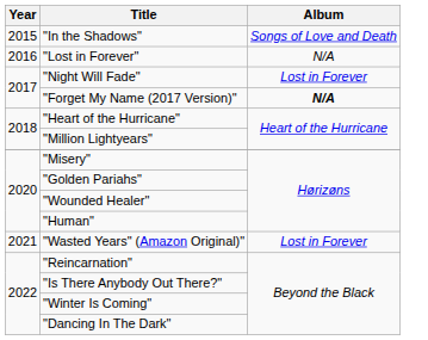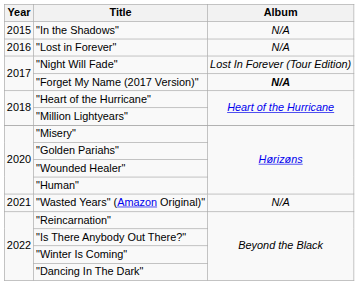"In the Shadows" | Album: Songs of Love and Death -> N/A
"Night Will Fade" | Album: Lost in Forever -> Lost In Forever (Tour Edition)
"Wasted Years" (Amazon Original)" | Album: Lost in Forever -> N/A
